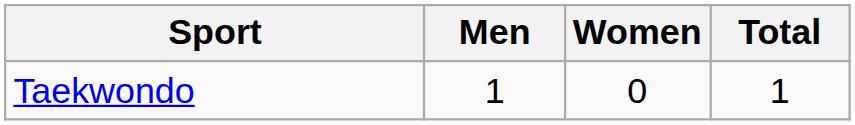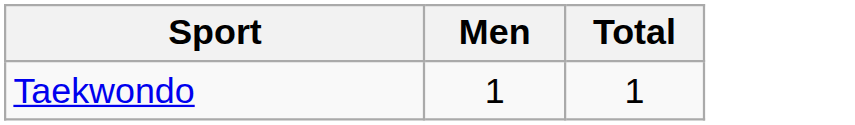- column: Women | 0
